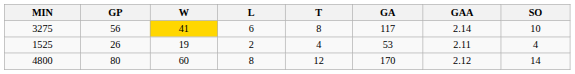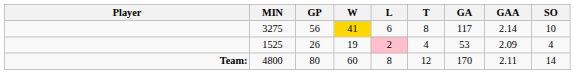+ column: Player | Team:
1525 | L: no background -> pink background
1525 | GAA: 2.11 -> 2.09
4800 | GAA: 2.12 -> 2.11
